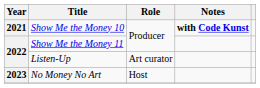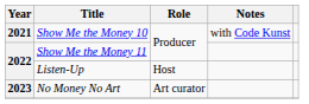Show Me the Money 10 | Notes: bold -> normal
Listen-Up | Role: Art curator -> Host
No Money No Art | Role: Host -> Art curator
